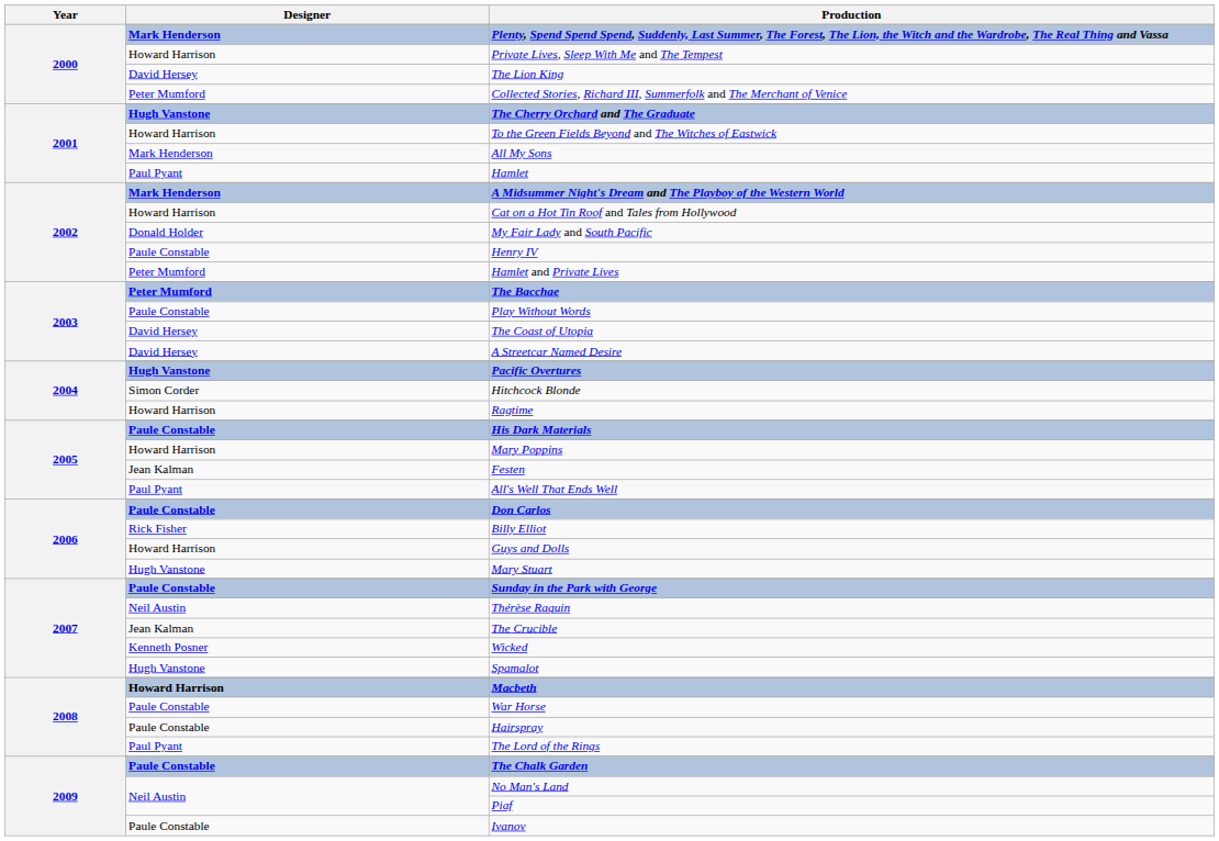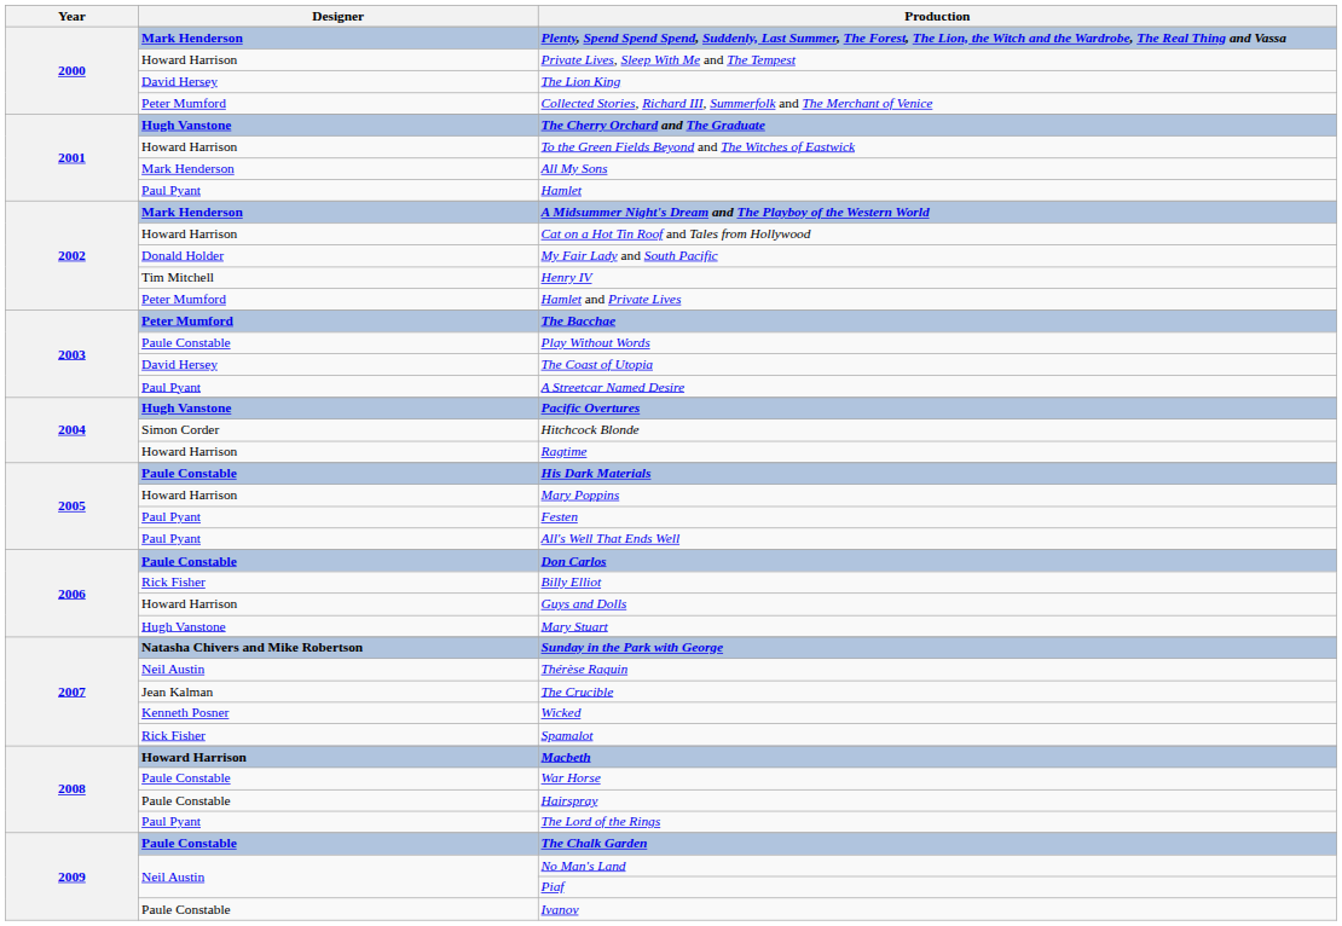Henry IV | Designer: Paule Constable -> Tim Mitchell
A Streetcar Named Desire | Designer: David Hersey -> Paul Pyant
Festen | Designer: Jean Kalman -> Paul Pyant
Sunday in the Park with George | Designer: Paule Constable -> Natasha Chivers and Mike Robertson
Spamalot | Designer: Hugh Vanstone -> Rick Fisher
